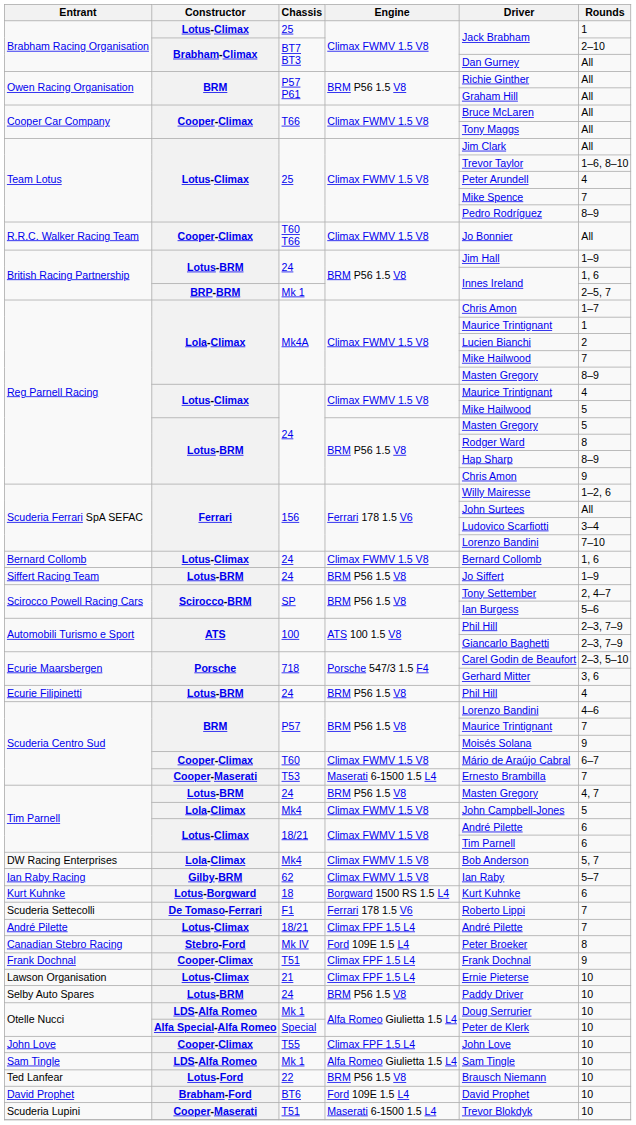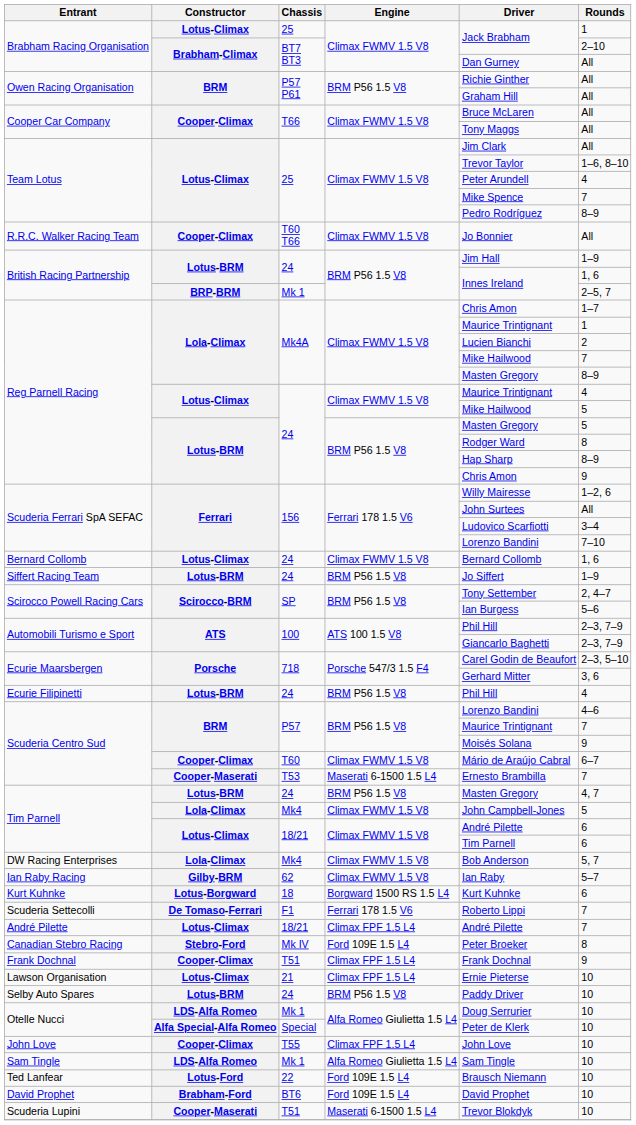Ted Lanfear | Engine: BRM P56 1.5 V8 -> Ford 109E 1.5 L4
